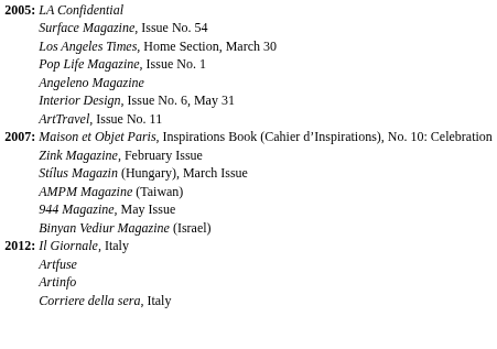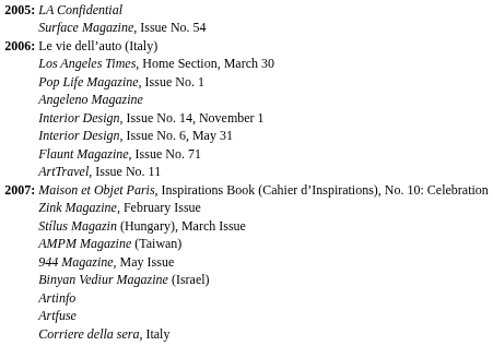+ row: 2006: | Le vie dell’auto (Italy)
+ row: Interior Design, Issue No. 14, November 1
+ row: Flaunt Magazine, Issue No. 71
- row: 2012: | Il Giornale, Italy
rows swapped: Artfuse <-> Artinfo
